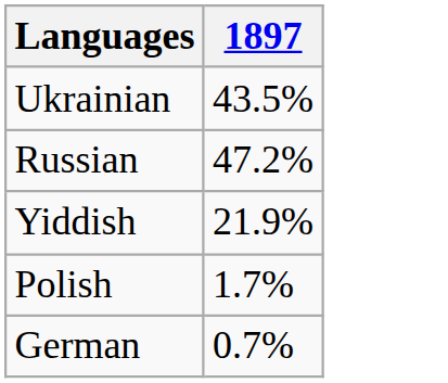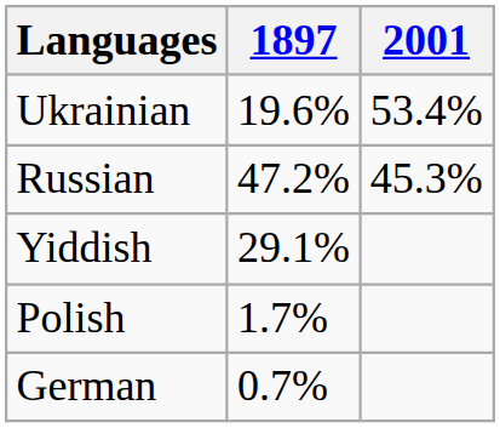+ column: 2001 | 53.4% | 45.3%
Ukrainian | 1897: 43.5% -> 19.6%
Yiddish | 1897: 21.9% -> 29.1%
